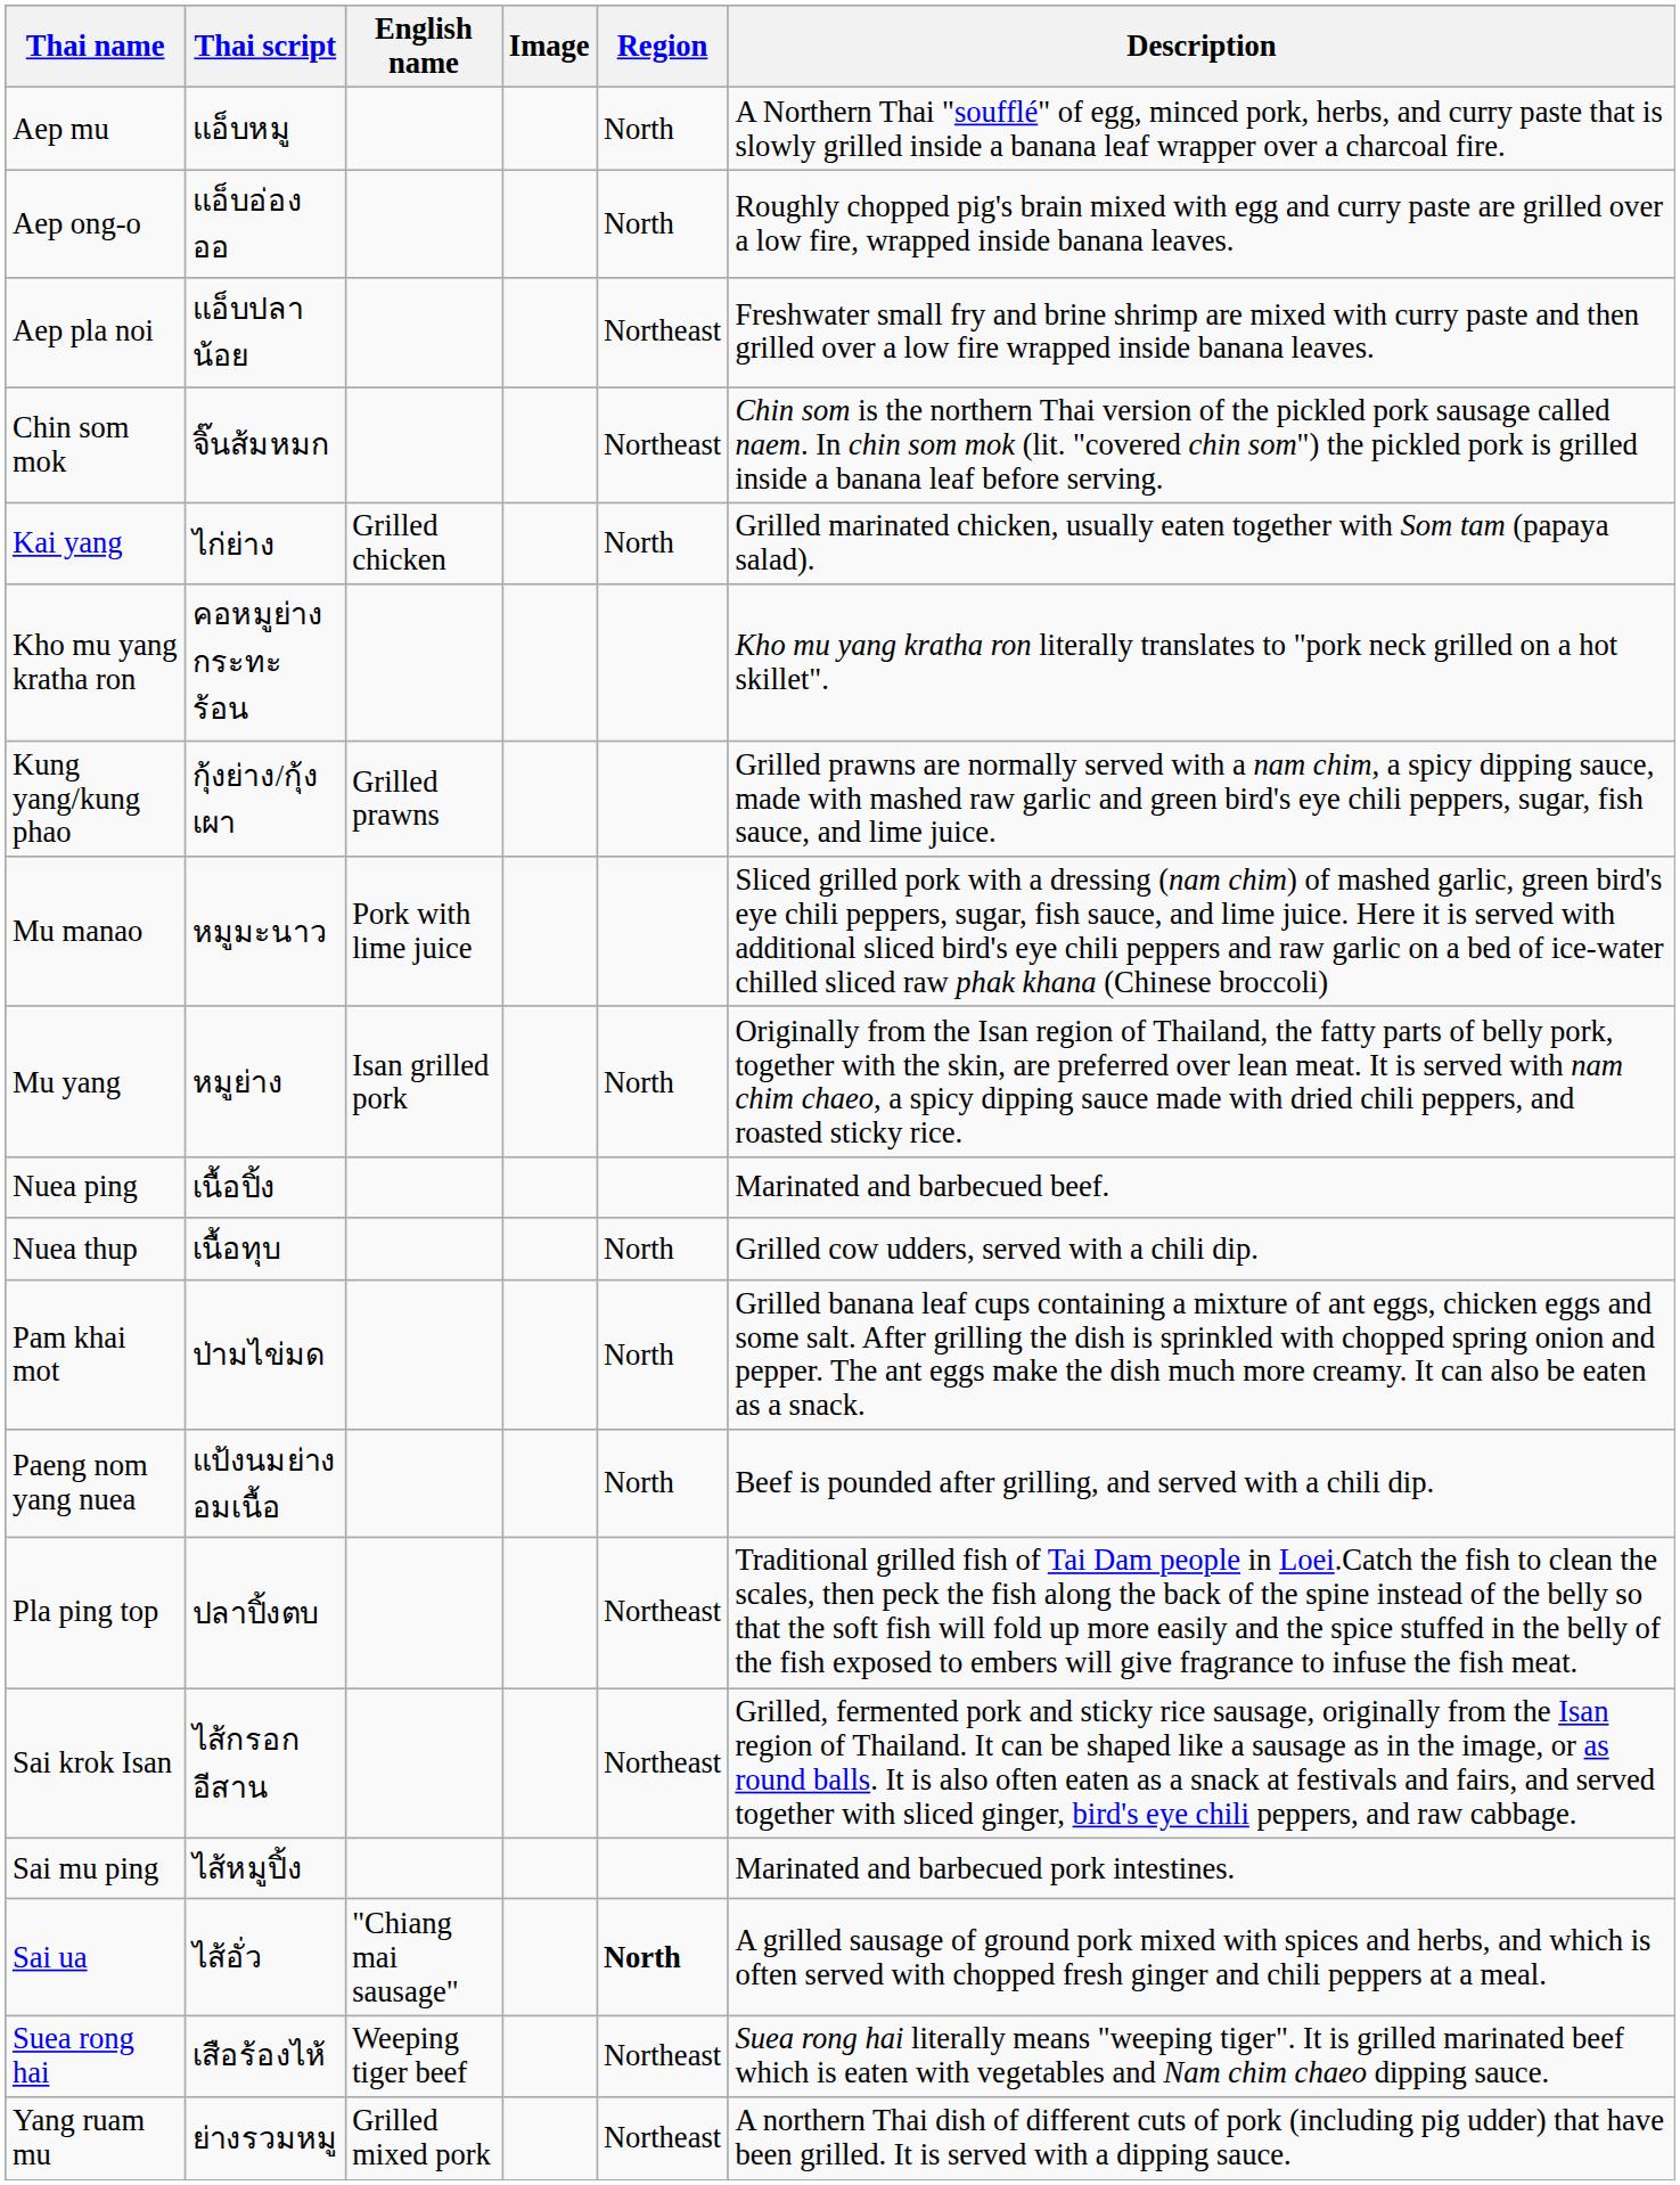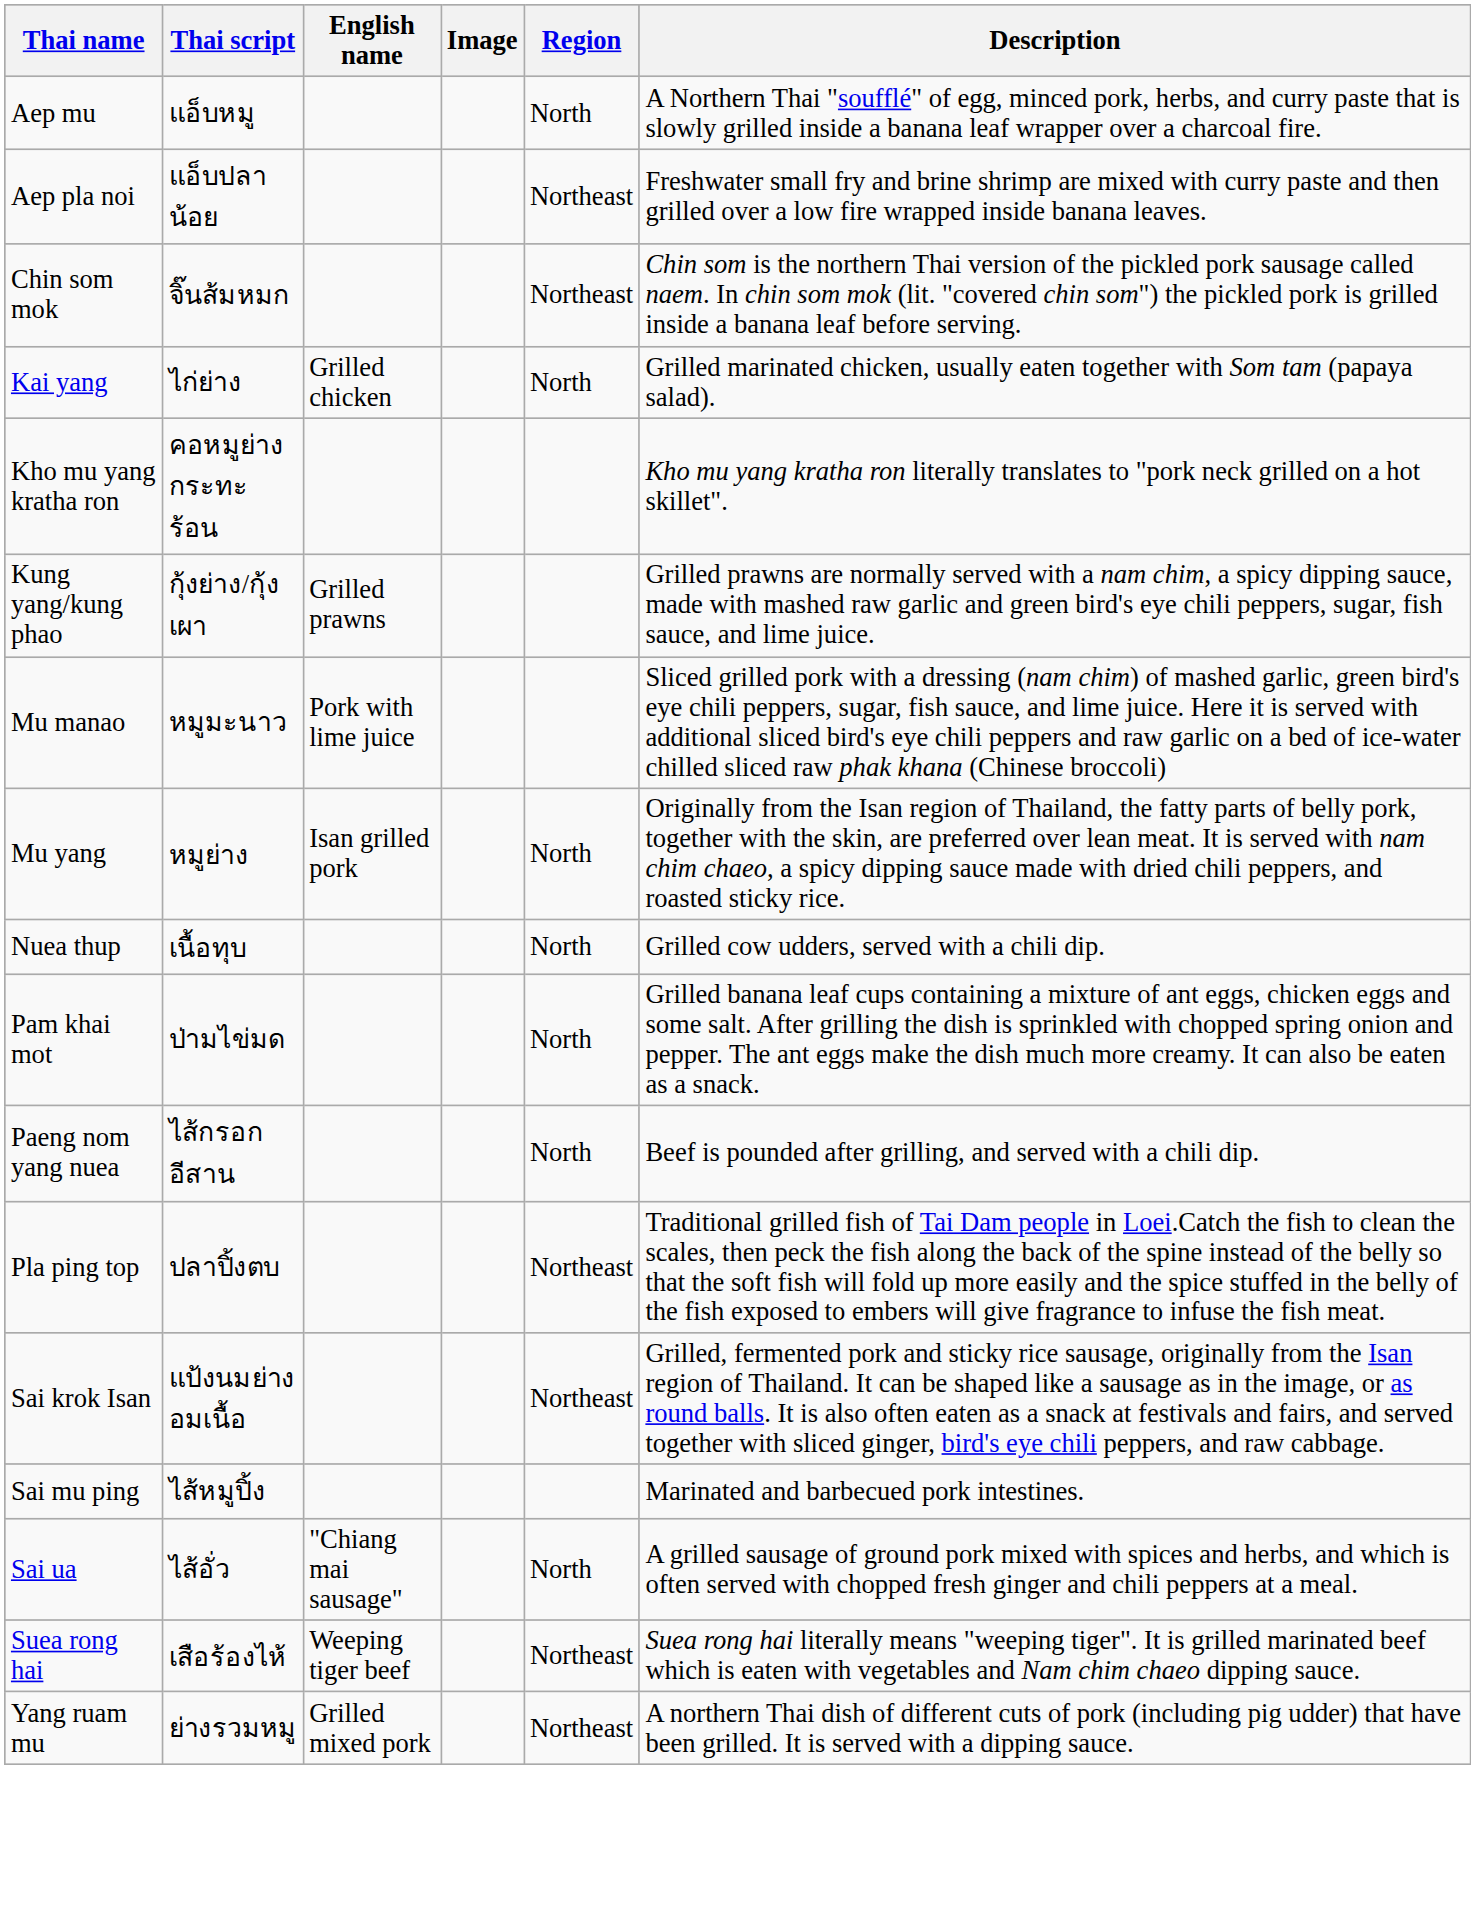- row: Aep ong-o | แอ็บอ่องออ | North | Roughly chopped pig's brain mixed with egg and curry paste are grilled over a low fire, wrapped inside banana leaves.
- row: Nuea ping | เนื้อปิ้ง | Marinated and barbecued beef.
Paeng nom yang nuea | Thai script: แป้งนมย่างอมเนื้อ -> ไส้กรอกอีสาน
Sai krok Isan | Thai script: ไส้กรอกอีสาน -> แป้งนมย่างอมเนื้อ
Sai ua | Region: bold -> normal
